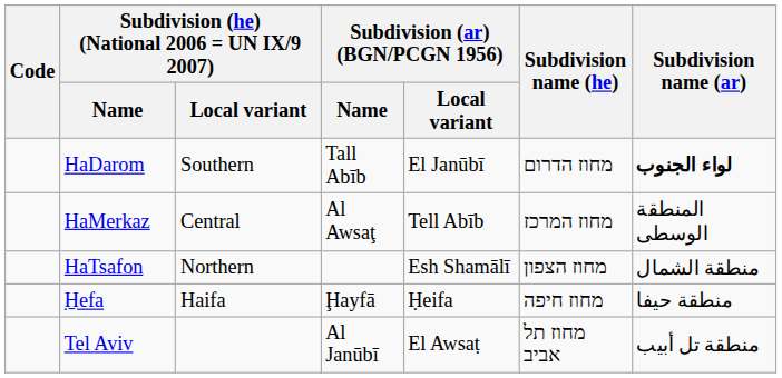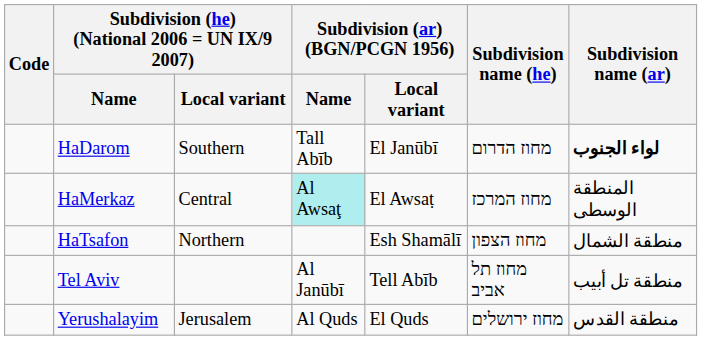HaMerkaz | Subdivision (ar) (BGN/PCGN 1956) / Name: no background -> paleturquoise background
HaMerkaz | Subdivision (ar) (BGN/PCGN 1956) / Local variant: Tell Abīb -> El Awsaṭ
- row: H̱efa | Haifa | Ḩayfā | Ḥeifa | מחוז חיפה | منطقة حيفا
Tel Aviv | Subdivision (ar) (BGN/PCGN 1956) / Local variant: El Awsaṭ -> Tell Abīb
+ row: Yerushalayim | Jerusalem | Al Quds | El Quds | מחוז ירושלים | منطقة القدس
